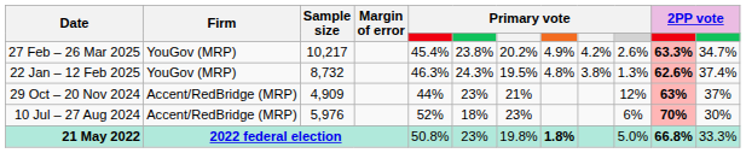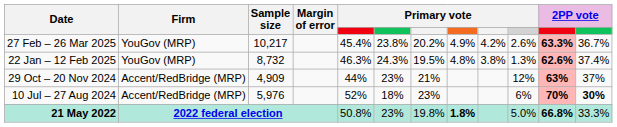27 Feb – 26 Mar 2025 | column 12: 34.7% -> 36.7%
10 Jul – 27 Aug 2024 | column 12: normal -> bold
